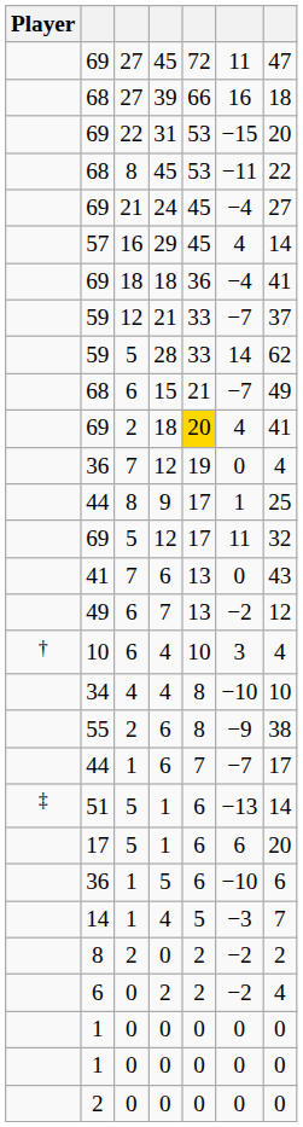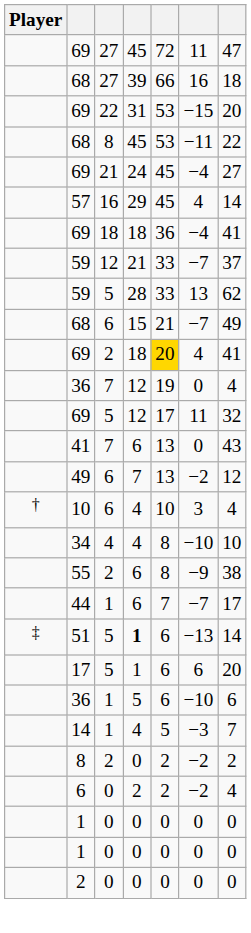59 / 5 | column 6: 14 -> 13
- row: 44 | 8 | 9 | 17 | 1 | 25
51 | column 4: normal -> bold
